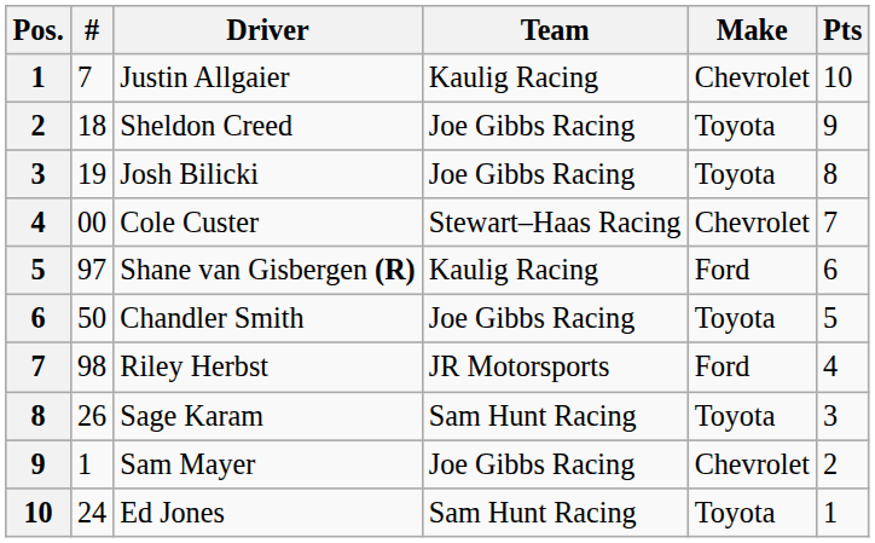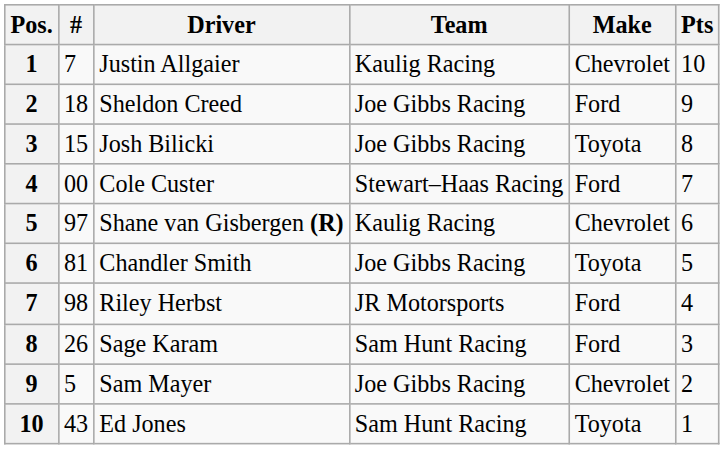Sheldon Creed | Make: Toyota -> Ford
Josh Bilicki | #: 19 -> 15
Cole Custer | Make: Chevrolet -> Ford
Shane van Gisbergen (R) | Make: Ford -> Chevrolet
Chandler Smith | #: 50 -> 81
Sage Karam | Make: Toyota -> Ford
Sam Mayer | #: 1 -> 5
Ed Jones | #: 24 -> 43
